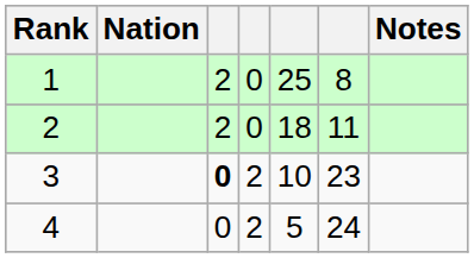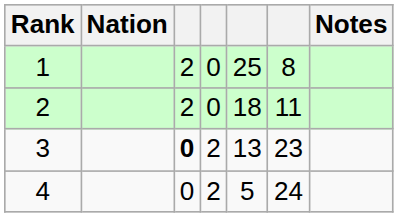3 | column 5: 10 -> 13
